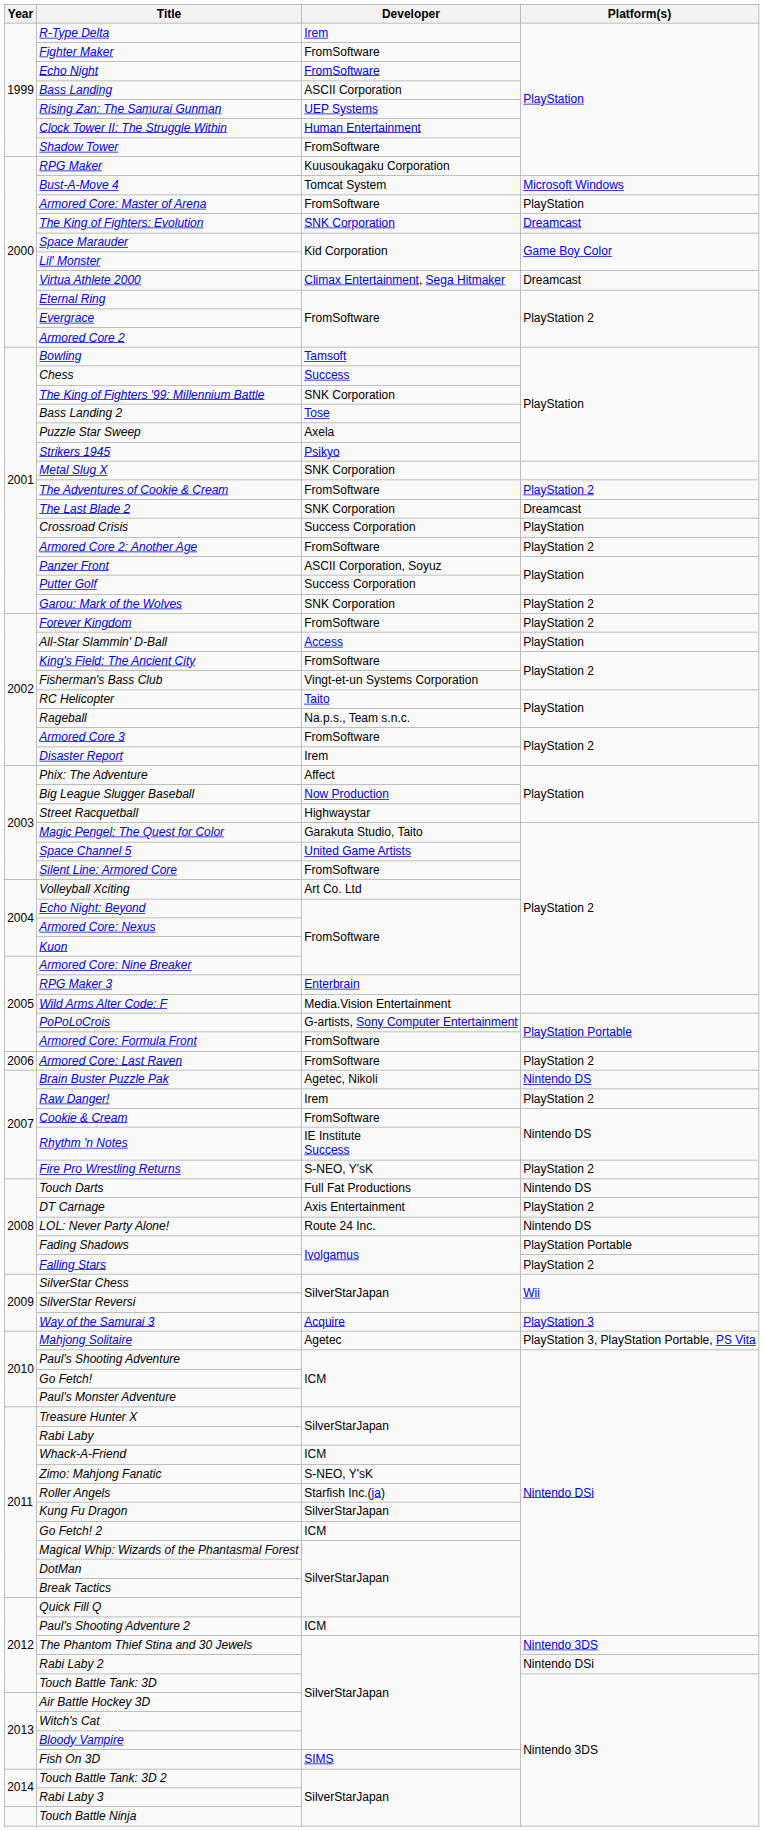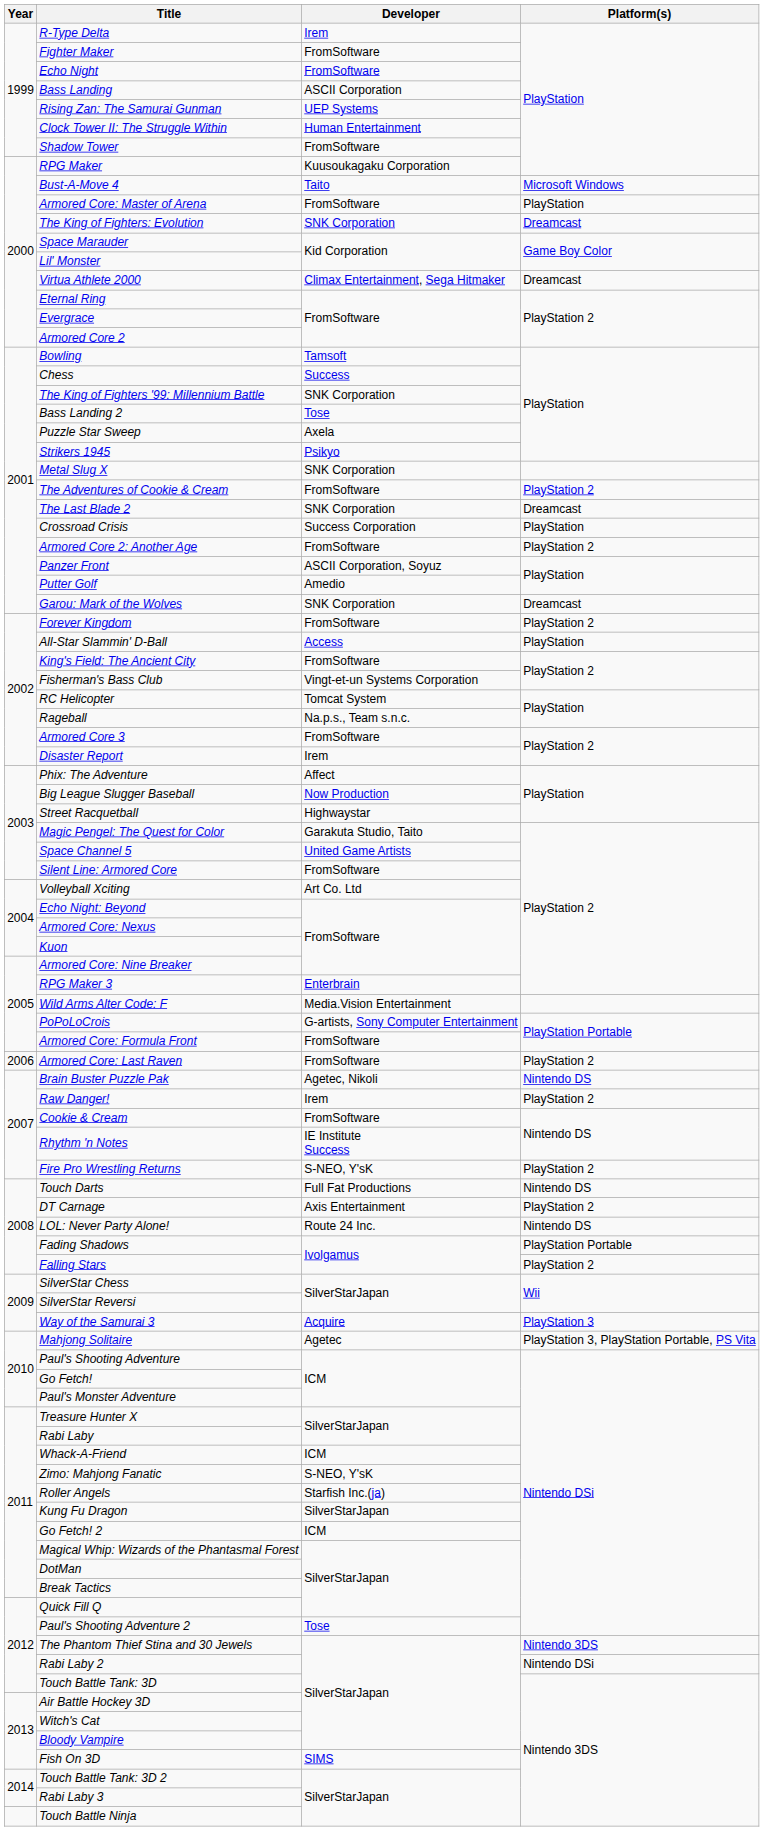Bust-A-Move 4 | Developer: Tomcat System -> Taito
Putter Golf | Developer: Success Corporation -> Amedio
Garou: Mark of the Wolves | Platform(s): PlayStation 2 -> Dreamcast
RC Helicopter | Developer: Taito -> Tomcat System
Paul's Shooting Adventure 2 | Developer: ICM -> Tose
